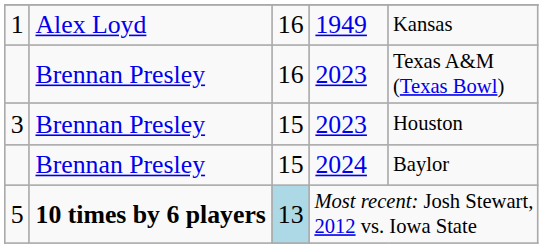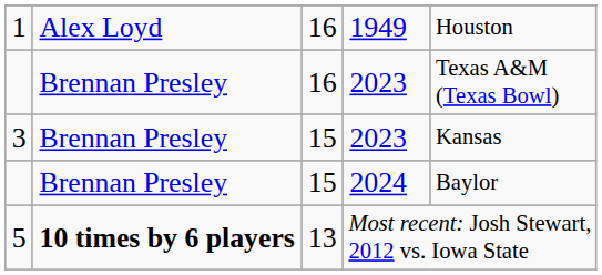1 | column 5: Kansas -> Houston
3 | column 5: Houston -> Kansas
5 | column 3: lightblue background -> no background
